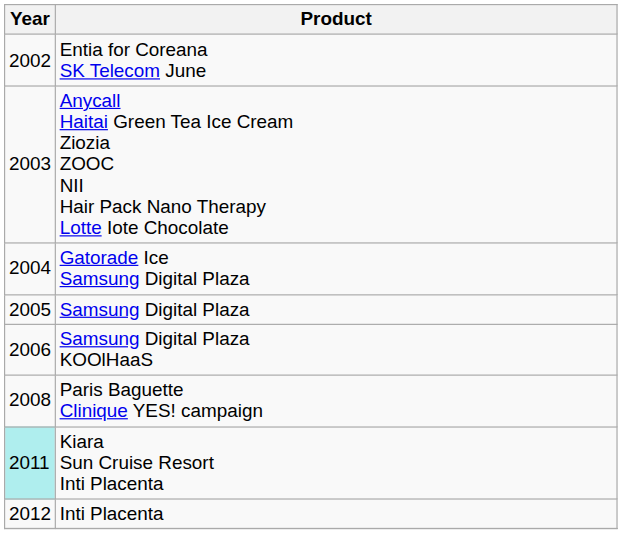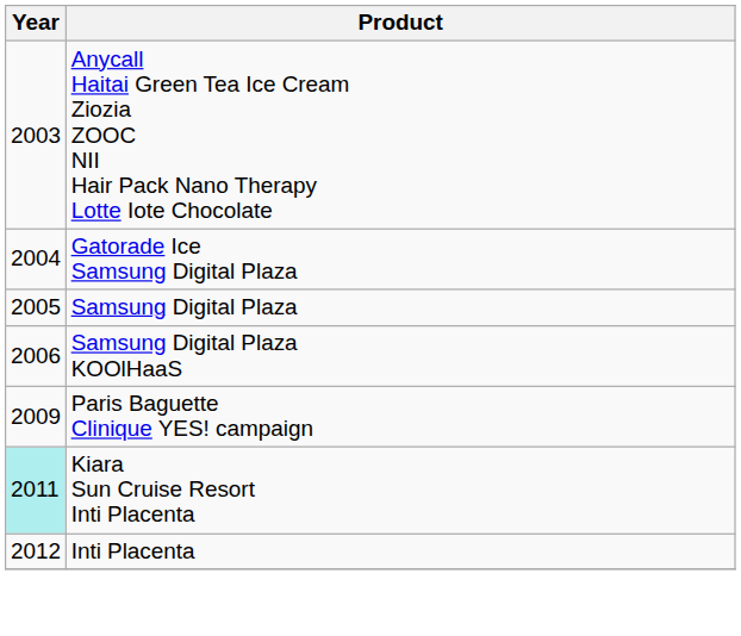- row: 2002 | Entia for Coreana SK Telecom June
Paris Baguette Clinique YES! campaign | Year: 2008 -> 2009
